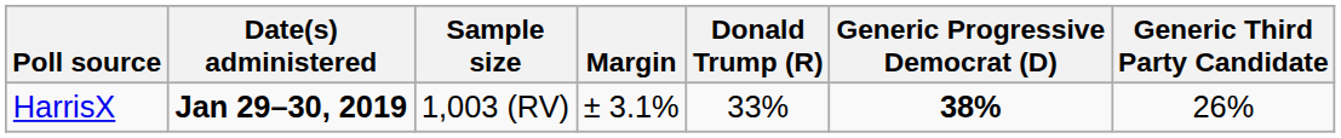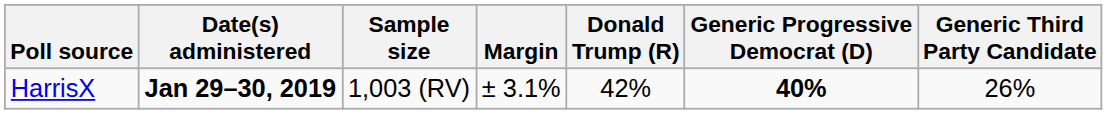HarrisX | Donald Trump (R): 33% -> 42%
HarrisX | Generic Progressive Democrat (D): 38% -> 40%
